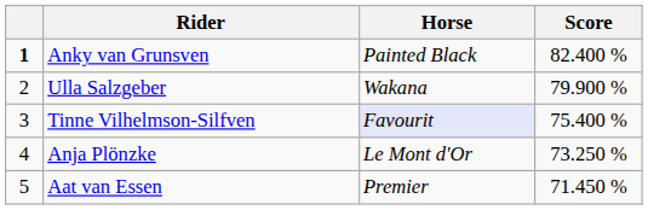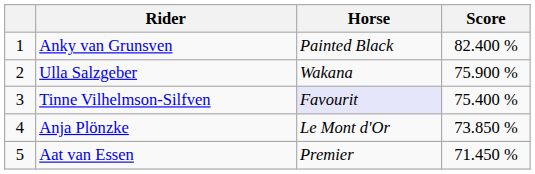Anky van Grunsven | column 1: bold -> normal
Ulla Salzgeber | Score: 79.900 % -> 75.900 %
Anja Plönzke | Score: 73.250 % -> 73.850 %
